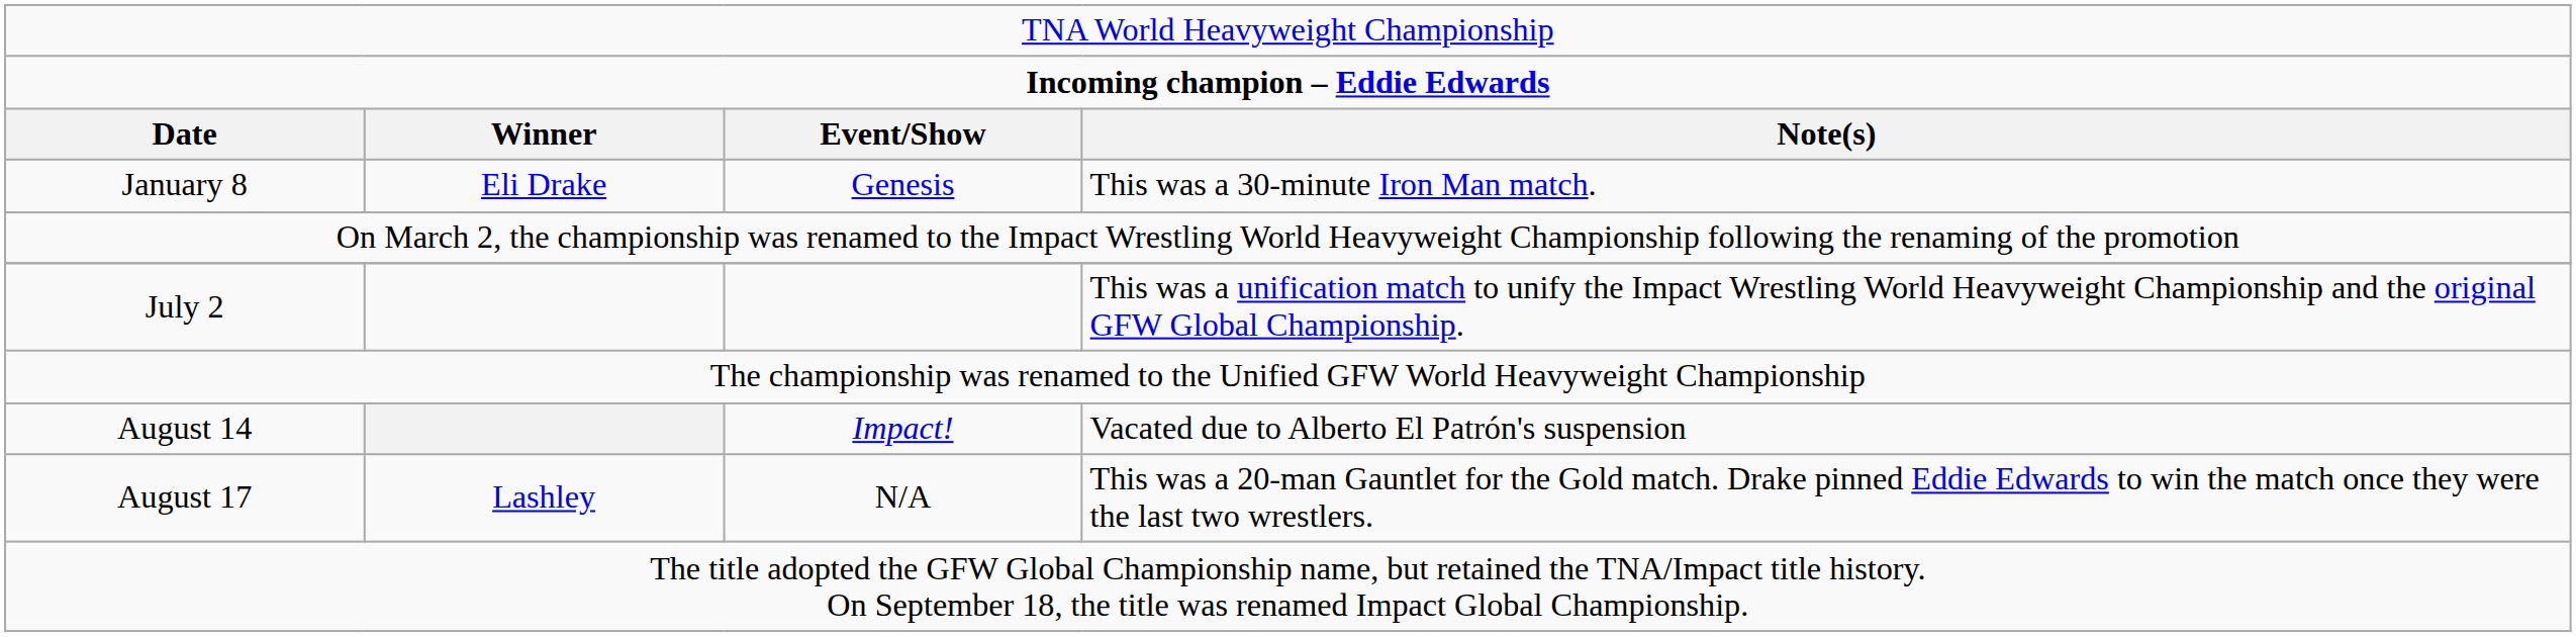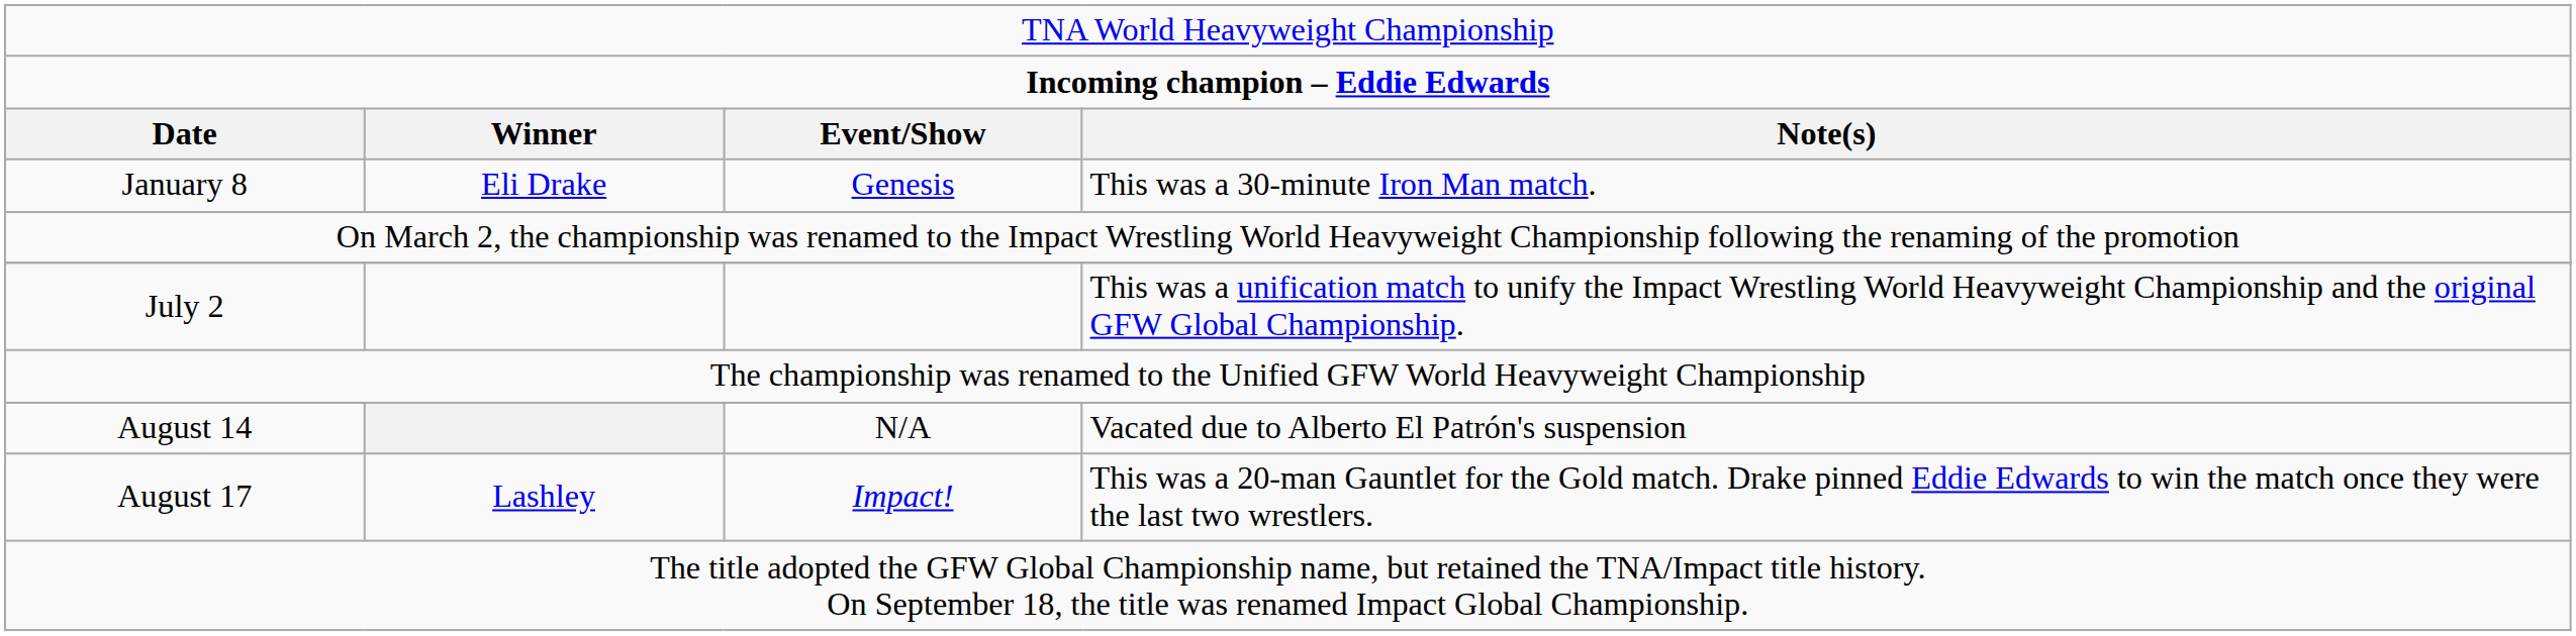August 14 | column 3: Impact! -> N/A
August 17 | column 3: N/A -> Impact!
